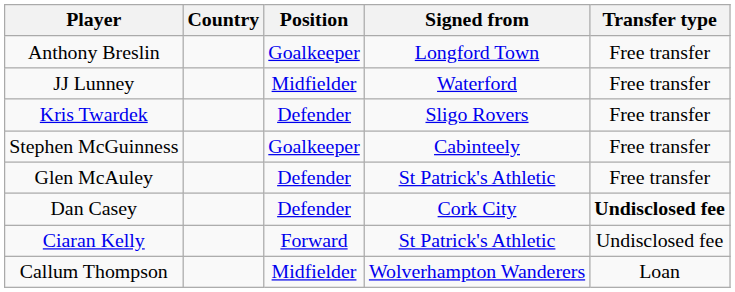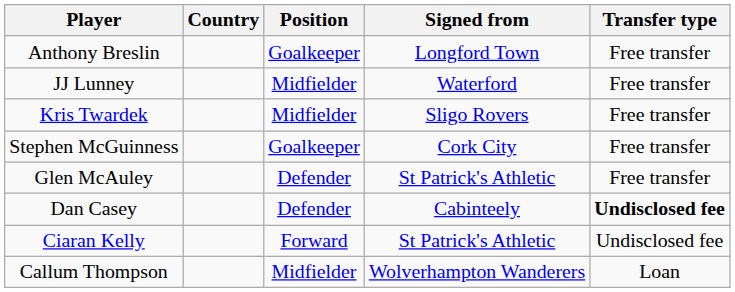Kris Twardek | Position: Defender -> Midfielder
Stephen McGuinness | Signed from: Cabinteely -> Cork City
Dan Casey | Signed from: Cork City -> Cabinteely
